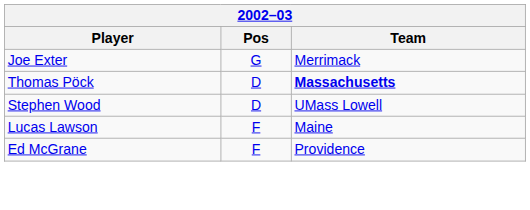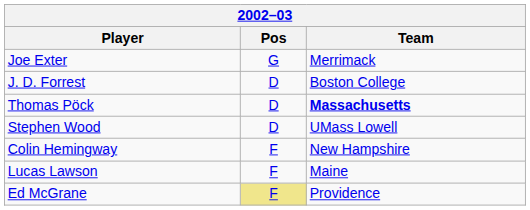+ row: J. D. Forrest | D | Boston College
+ row: Colin Hemingway | F | New Hampshire
Ed McGrane | Pos: no background -> khaki background
